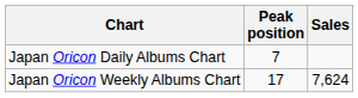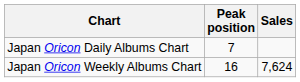Japan Oricon Weekly Albums Chart | Peak position: 17 -> 16
